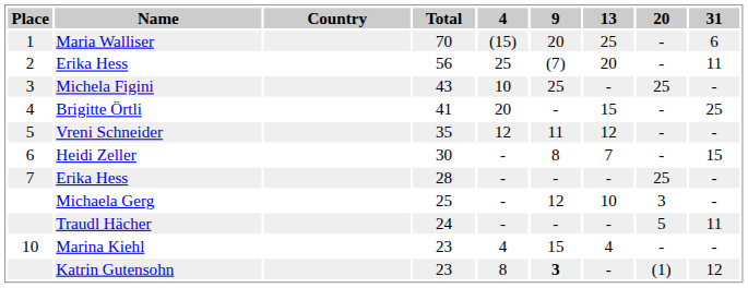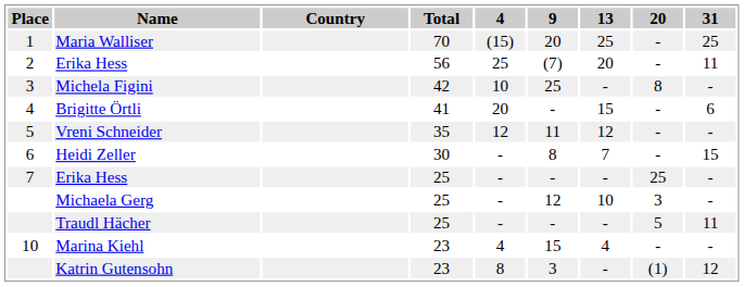Maria Walliser | 31: 6 -> 25
Michela Figini | Total: 43 -> 42
Michela Figini | 20: 25 -> 8
Brigitte Örtli | 31: 25 -> 6
7 / Erika Hess | Total: 28 -> 25
Traudl Hächer | Total: 24 -> 25
Katrin Gutensohn | 9: bold -> normal
